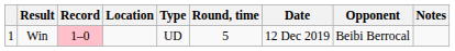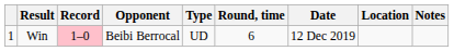columns swapped: Opponent <-> Location
Win | Round, time: 5 -> 6
